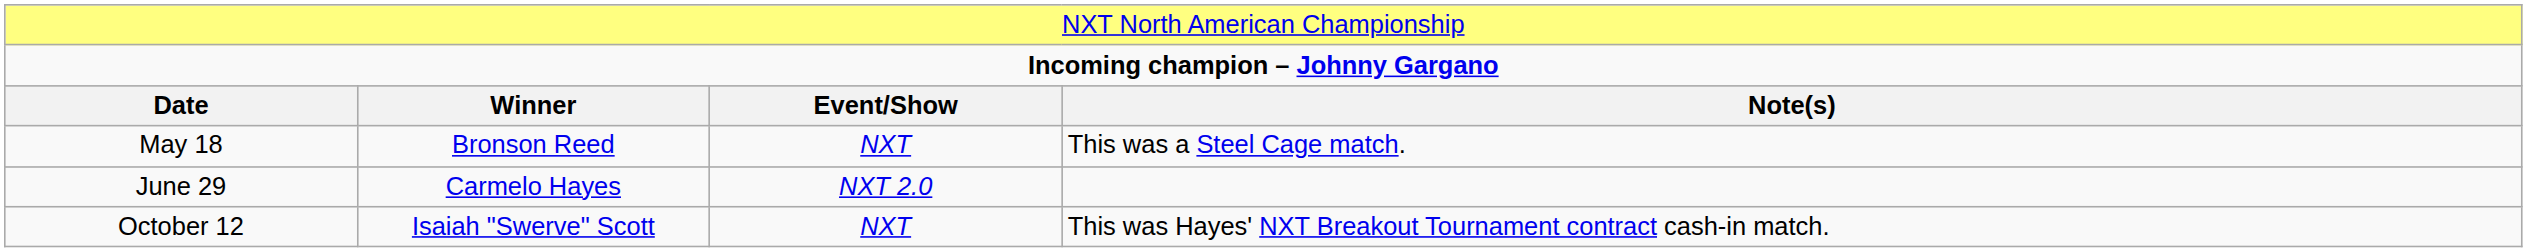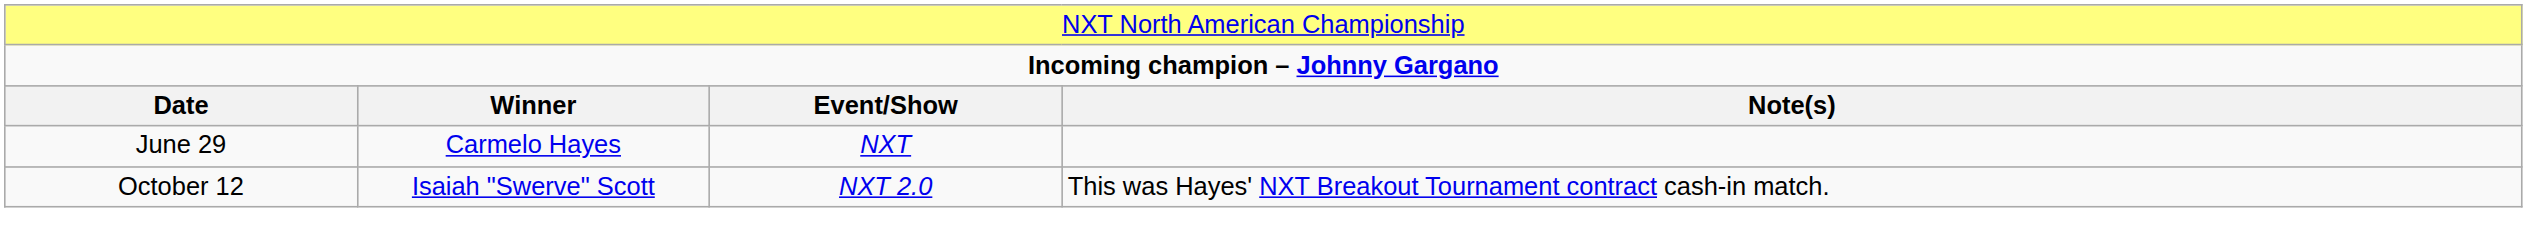- row: May 18 | Bronson Reed | NXT | This was a Steel Cage match.
June 29 | column 3: NXT 2.0 -> NXT
October 12 | column 3: NXT -> NXT 2.0
